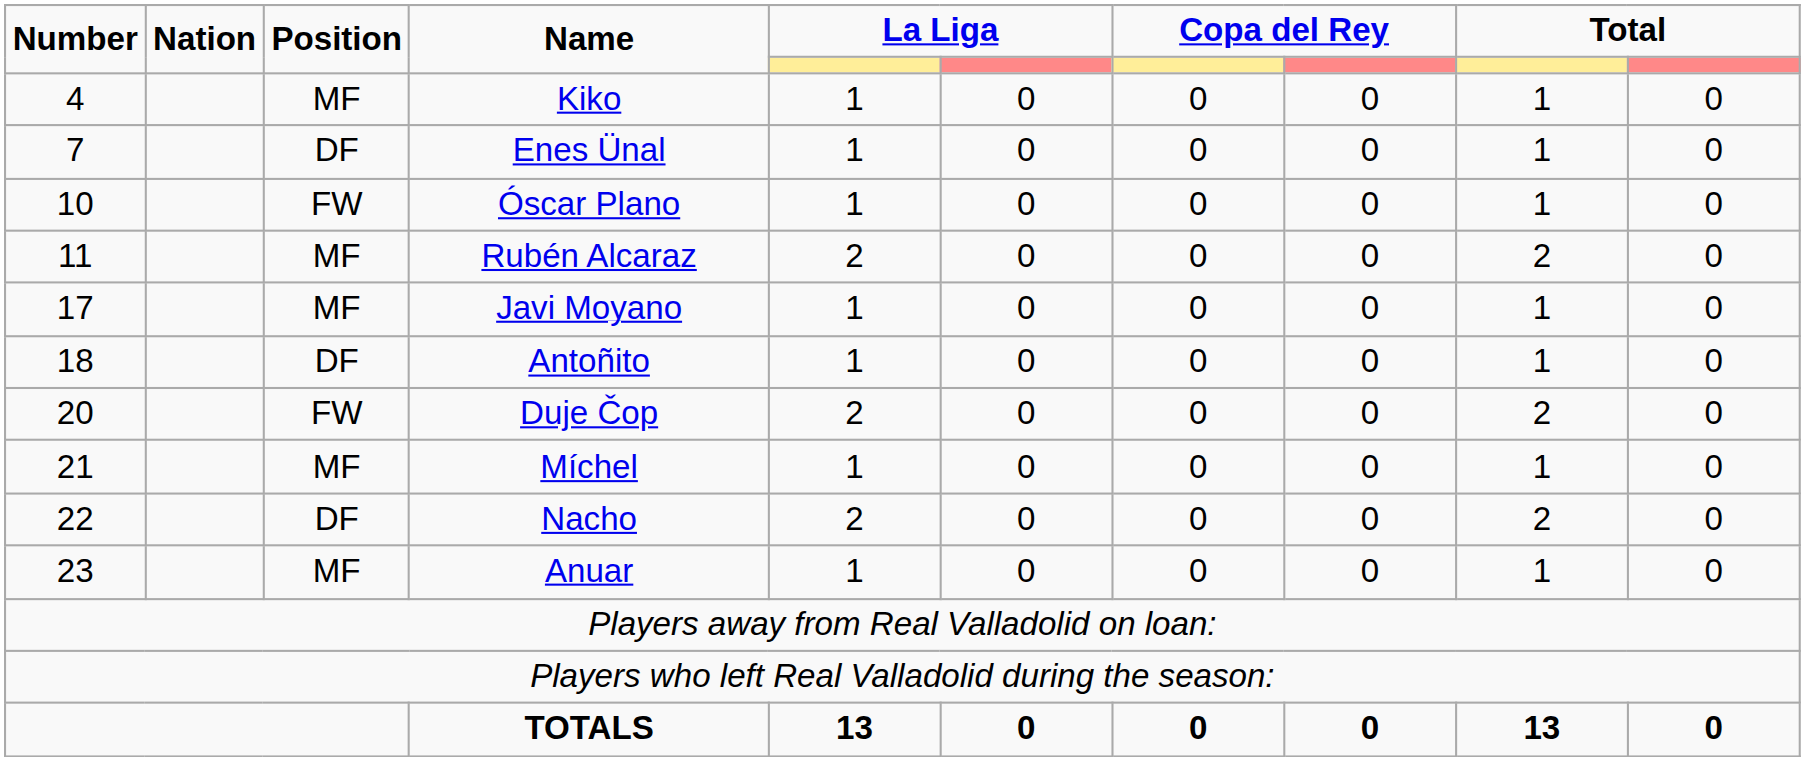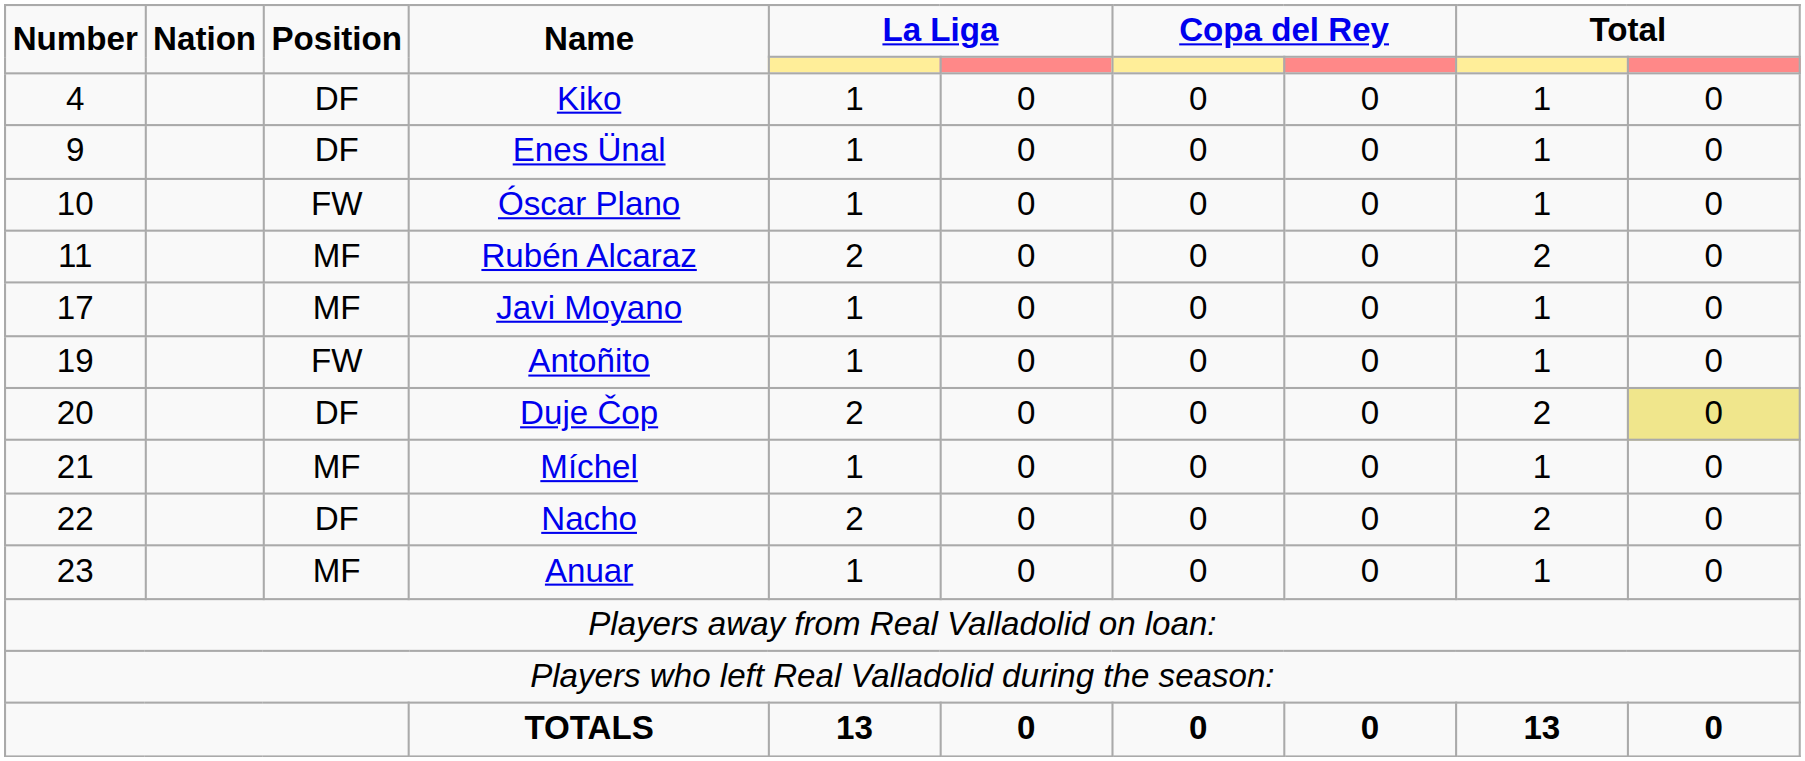Kiko | Position: MF -> DF
Enes Ünal | Number: 7 -> 9
Antoñito | Number: 18 -> 19
Antoñito | Position: DF -> FW
Duje Čop | Position: FW -> DF
Duje Čop | column 10: no background -> khaki background
